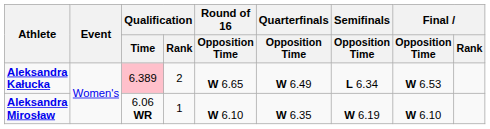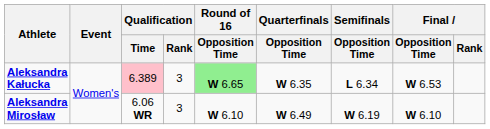Aleksandra Kałucka | Qualification / Rank: 2 -> 3
Aleksandra Kałucka | Round of 16 / Opposition Time: no background -> lightgreen background
Aleksandra Kałucka | Quarterfinals / Opposition Time: W 6.49 -> W 6.35
Aleksandra Mirosław | Qualification / Rank: 1 -> 3
Aleksandra Mirosław | Quarterfinals / Opposition Time: W 6.35 -> W 6.49
